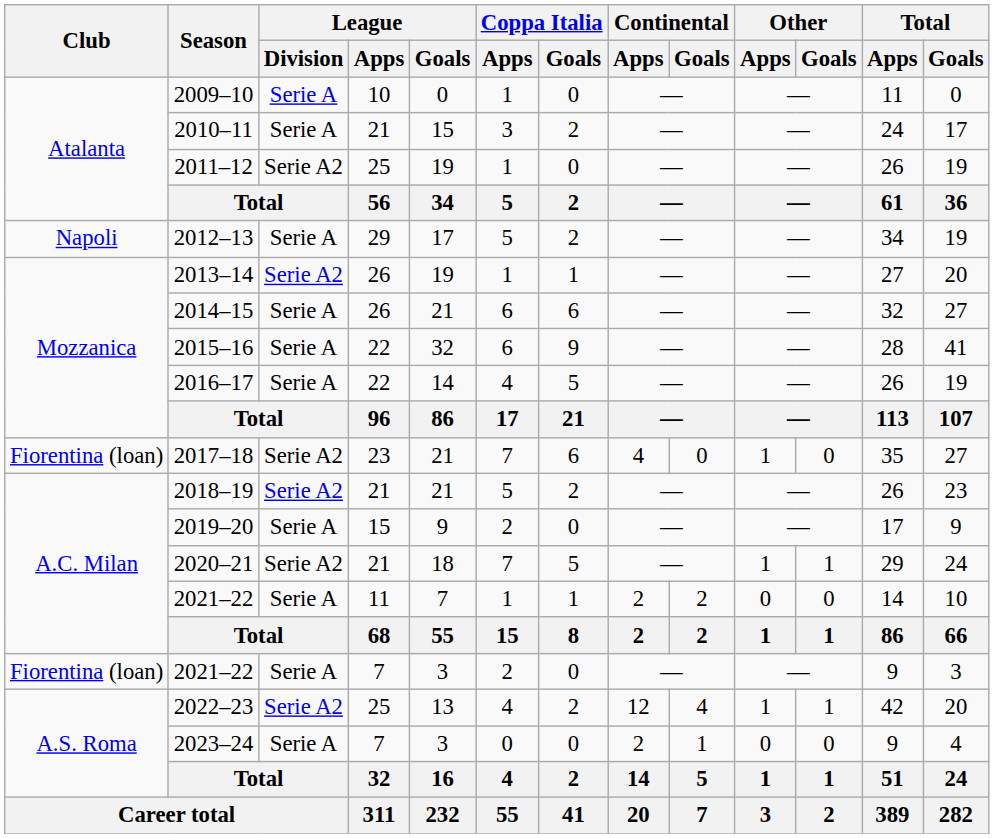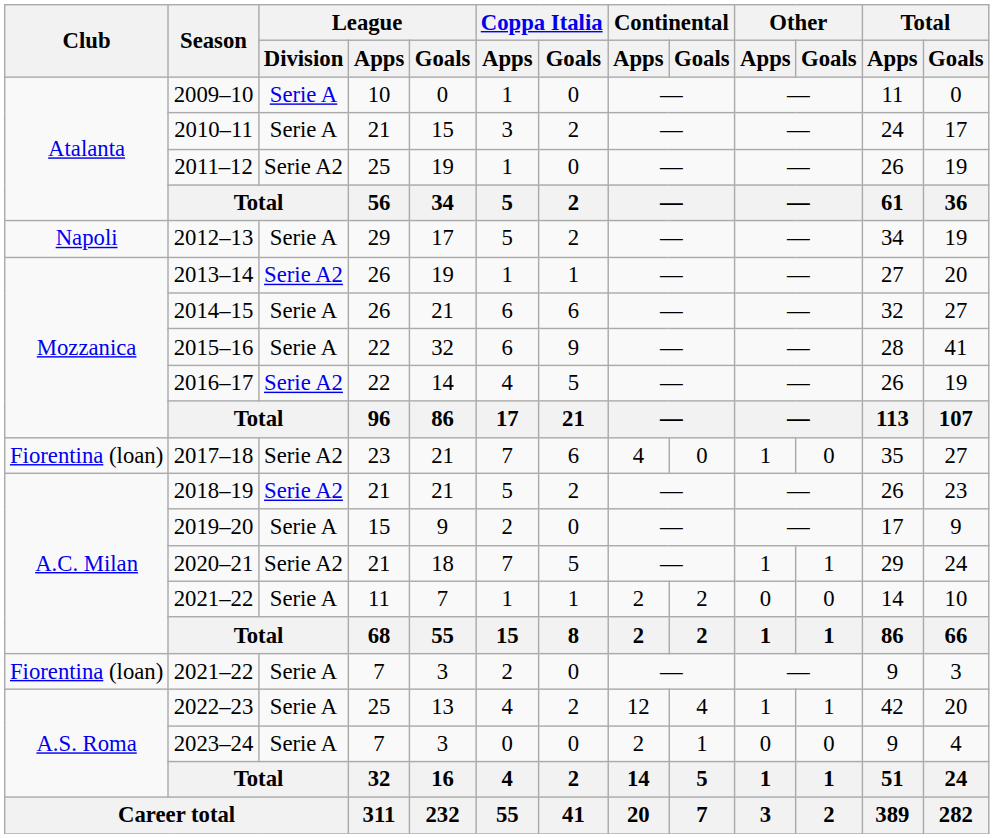2016–17 | League / Division: Serie A -> Serie A2
2022–23 | League / Division: Serie A2 -> Serie A
